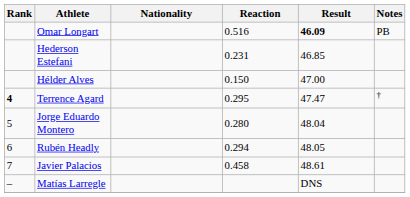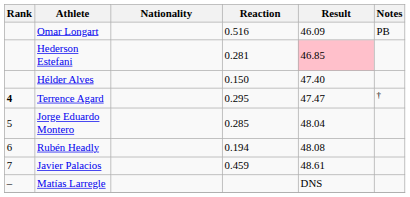Omar Longart | Result: bold -> normal
Hederson Estefani | Reaction: 0.231 -> 0.281
Hederson Estefani | Result: no background -> pink background
Hélder Alves | Result: 47.00 -> 47.40
Jorge Eduardo Montero | Reaction: 0.280 -> 0.285
Rubén Headly | Reaction: 0.294 -> 0.194
Rubén Headly | Result: 48.05 -> 48.08
Javier Palacios | Reaction: 0.458 -> 0.459
